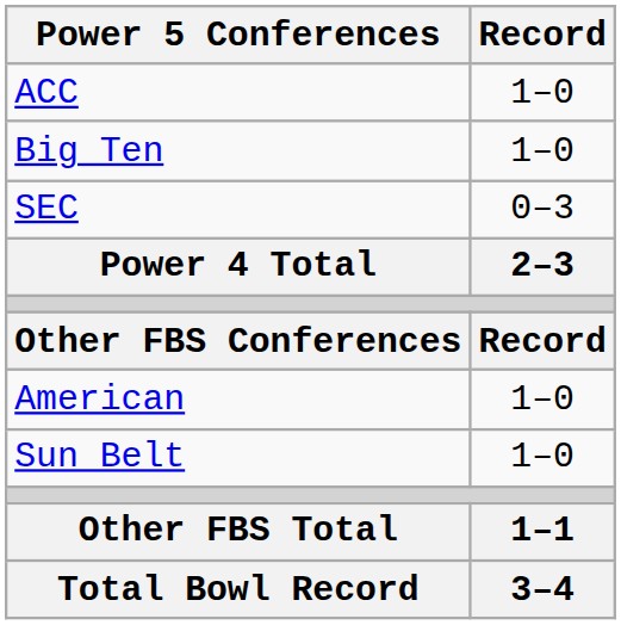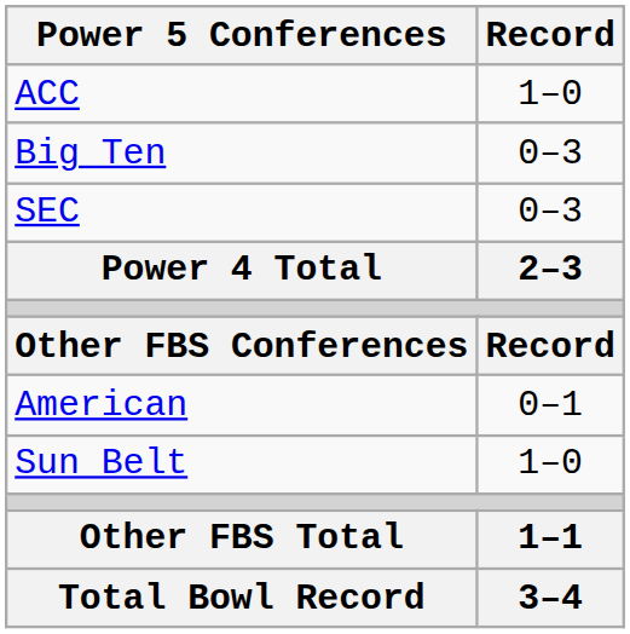Big Ten | Record: 1–0 -> 0–3
American | Record: 1–0 -> 0–1
